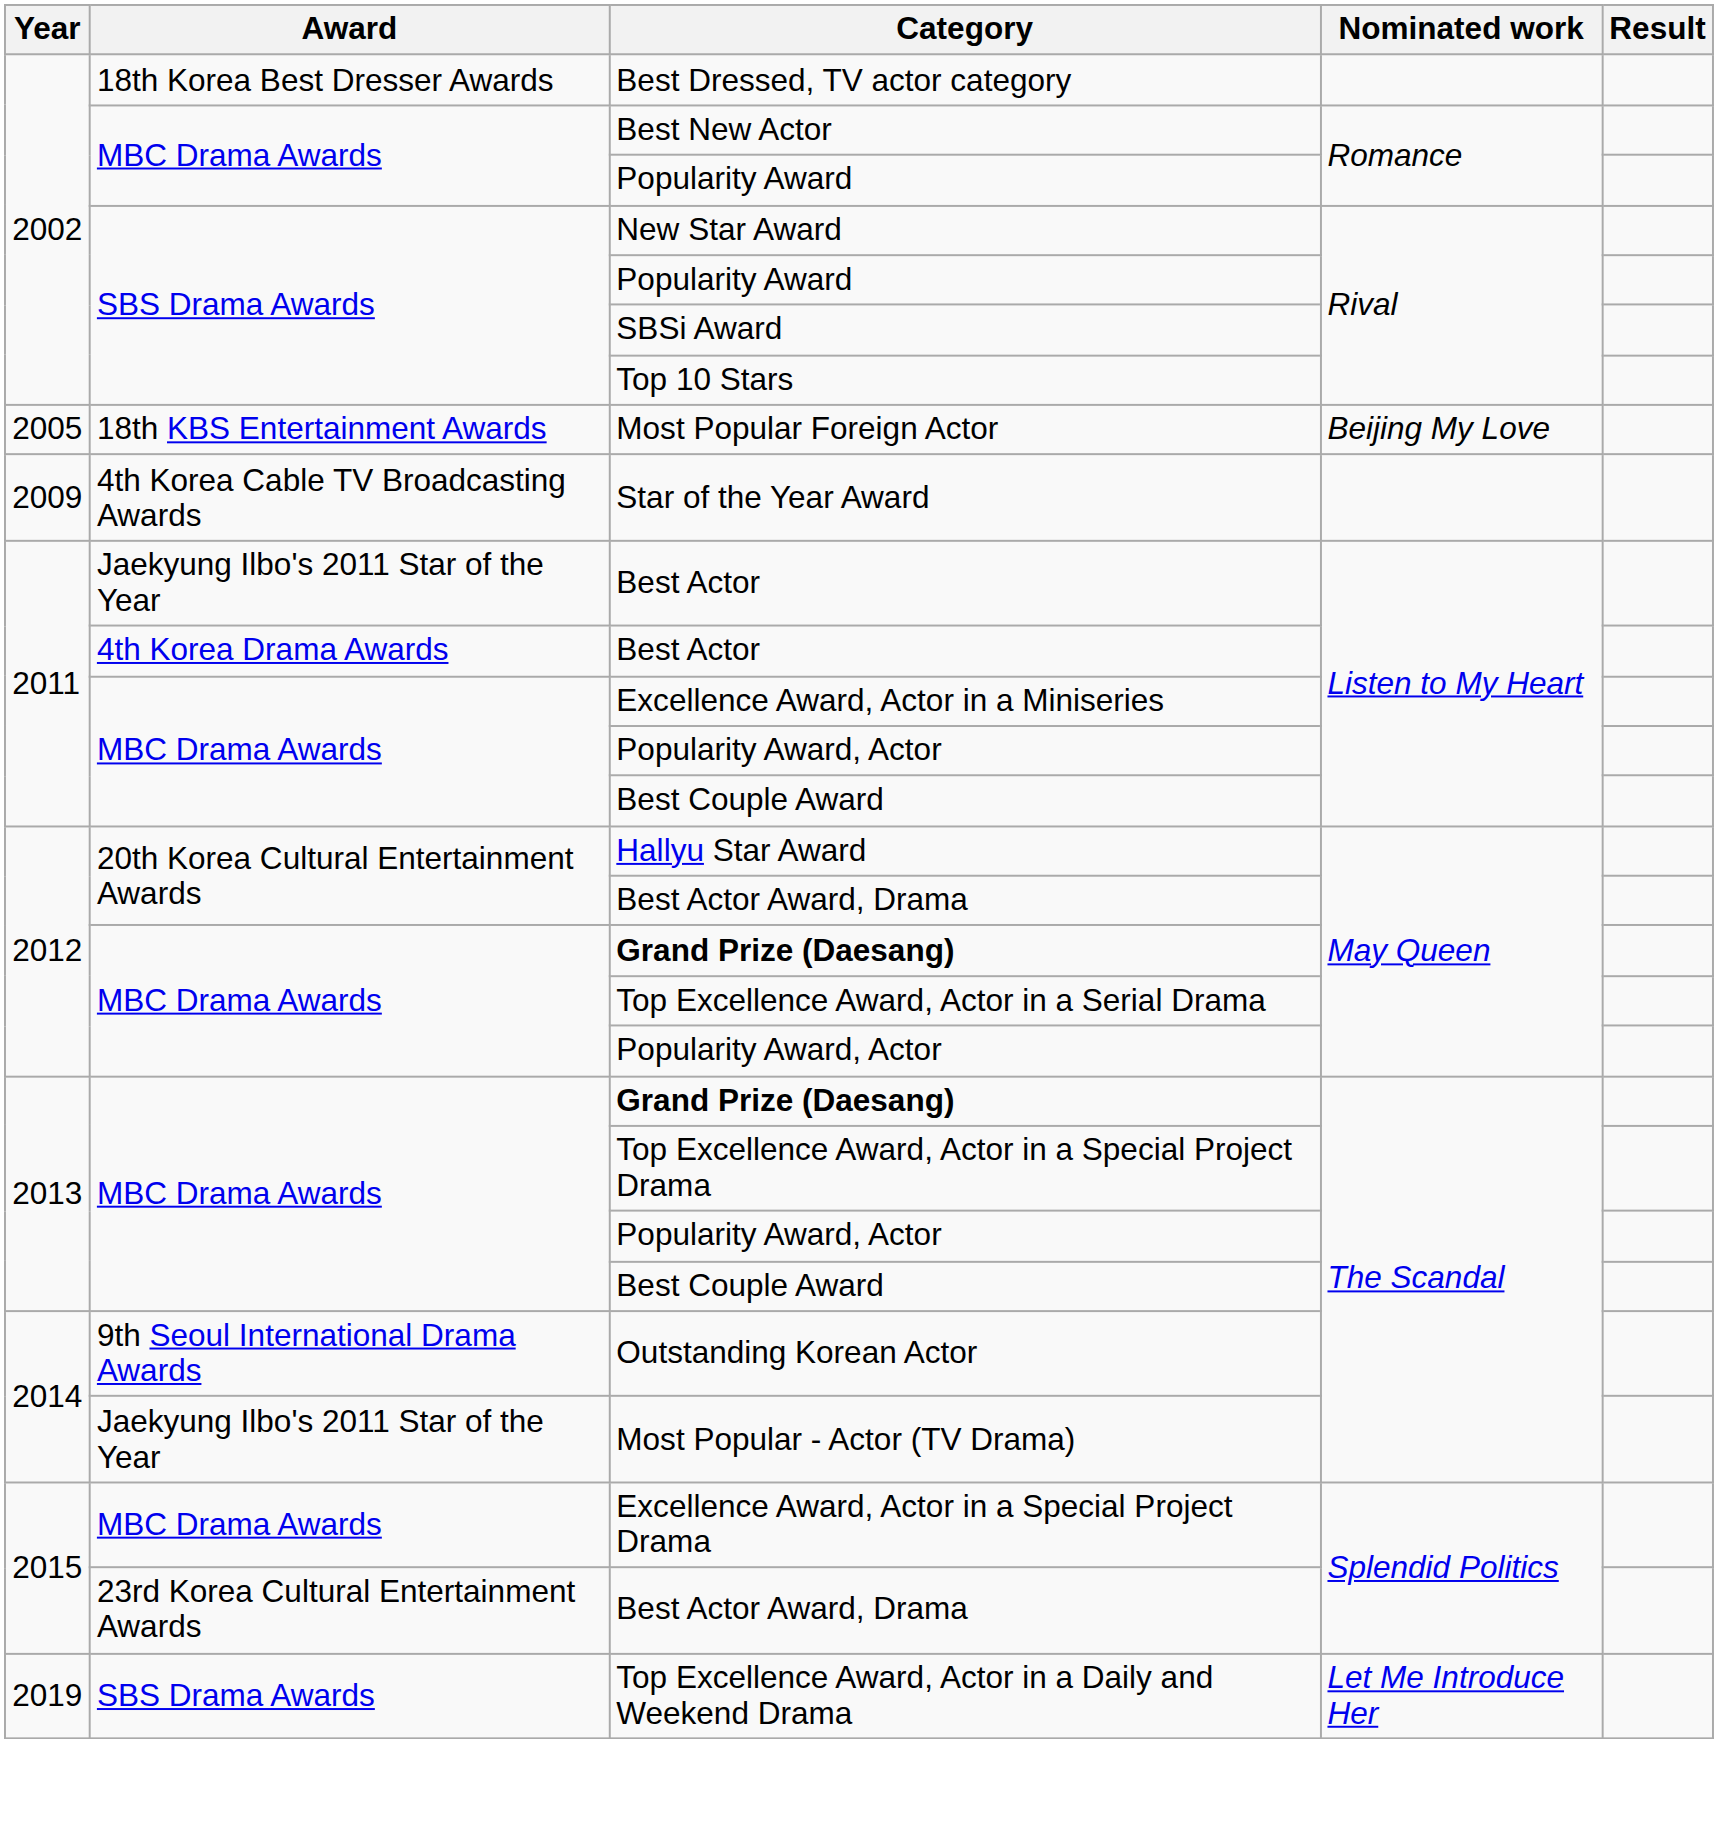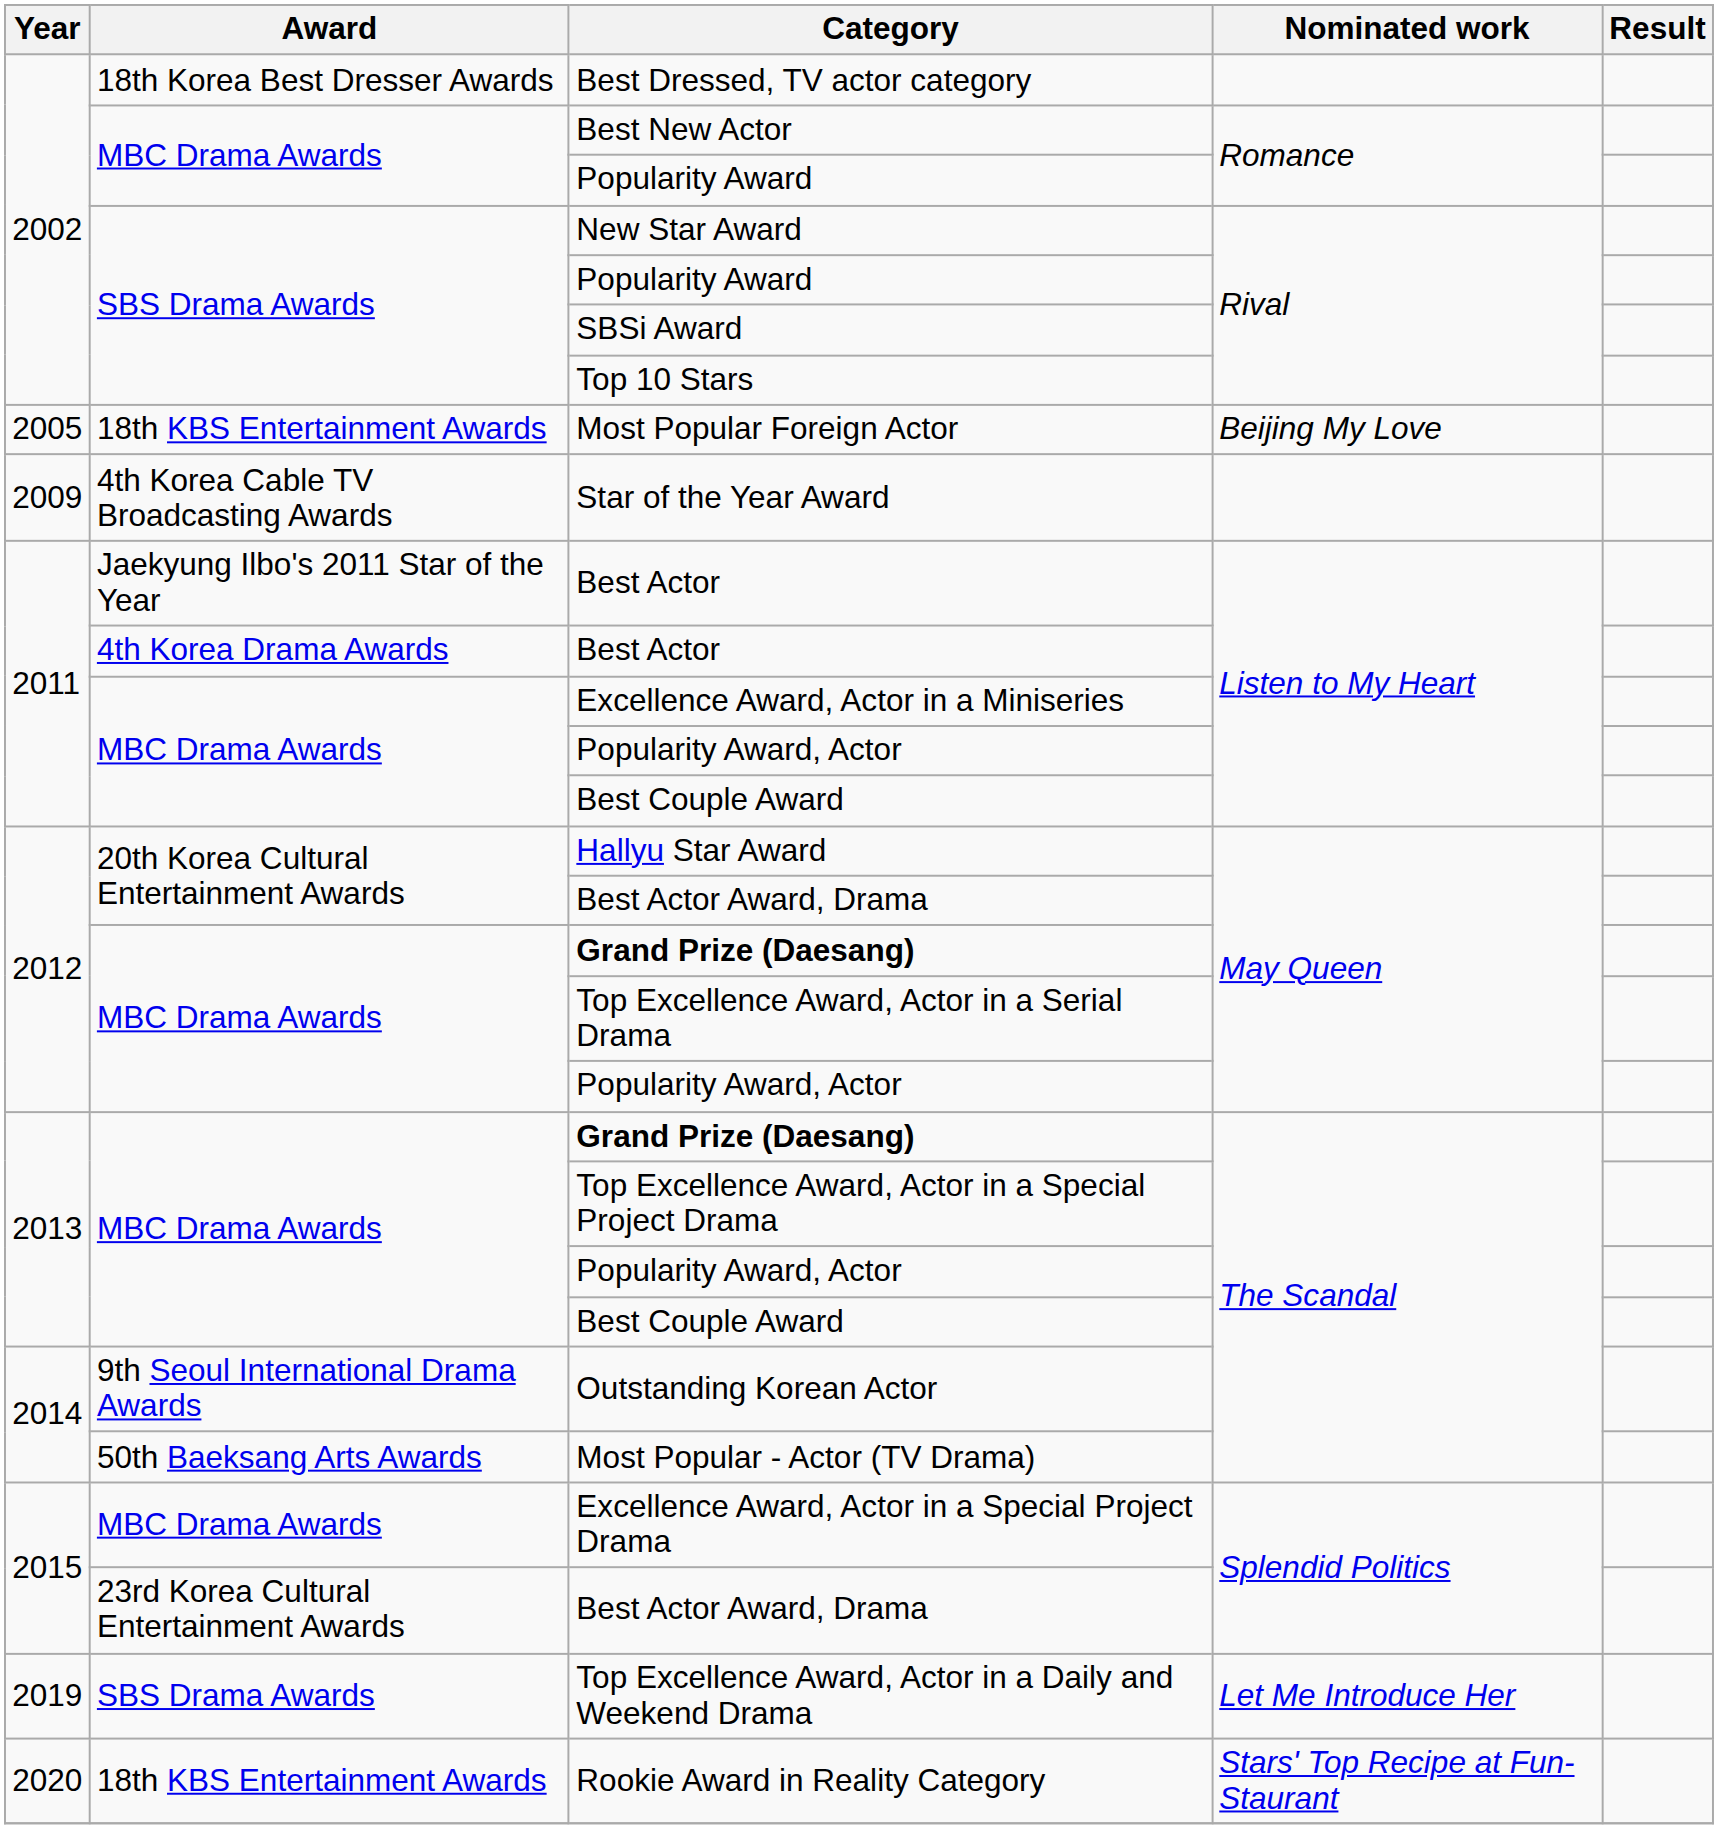Most Popular - Actor (TV Drama) | Award: Jaekyung Ilbo's 2011 Star of the Year -> 50th Baeksang Arts Awards
+ row: 2020 | 18th KBS Entertainment Awards | Rookie Award in Reality Category | Stars' Top Recipe at Fun-Staurant
